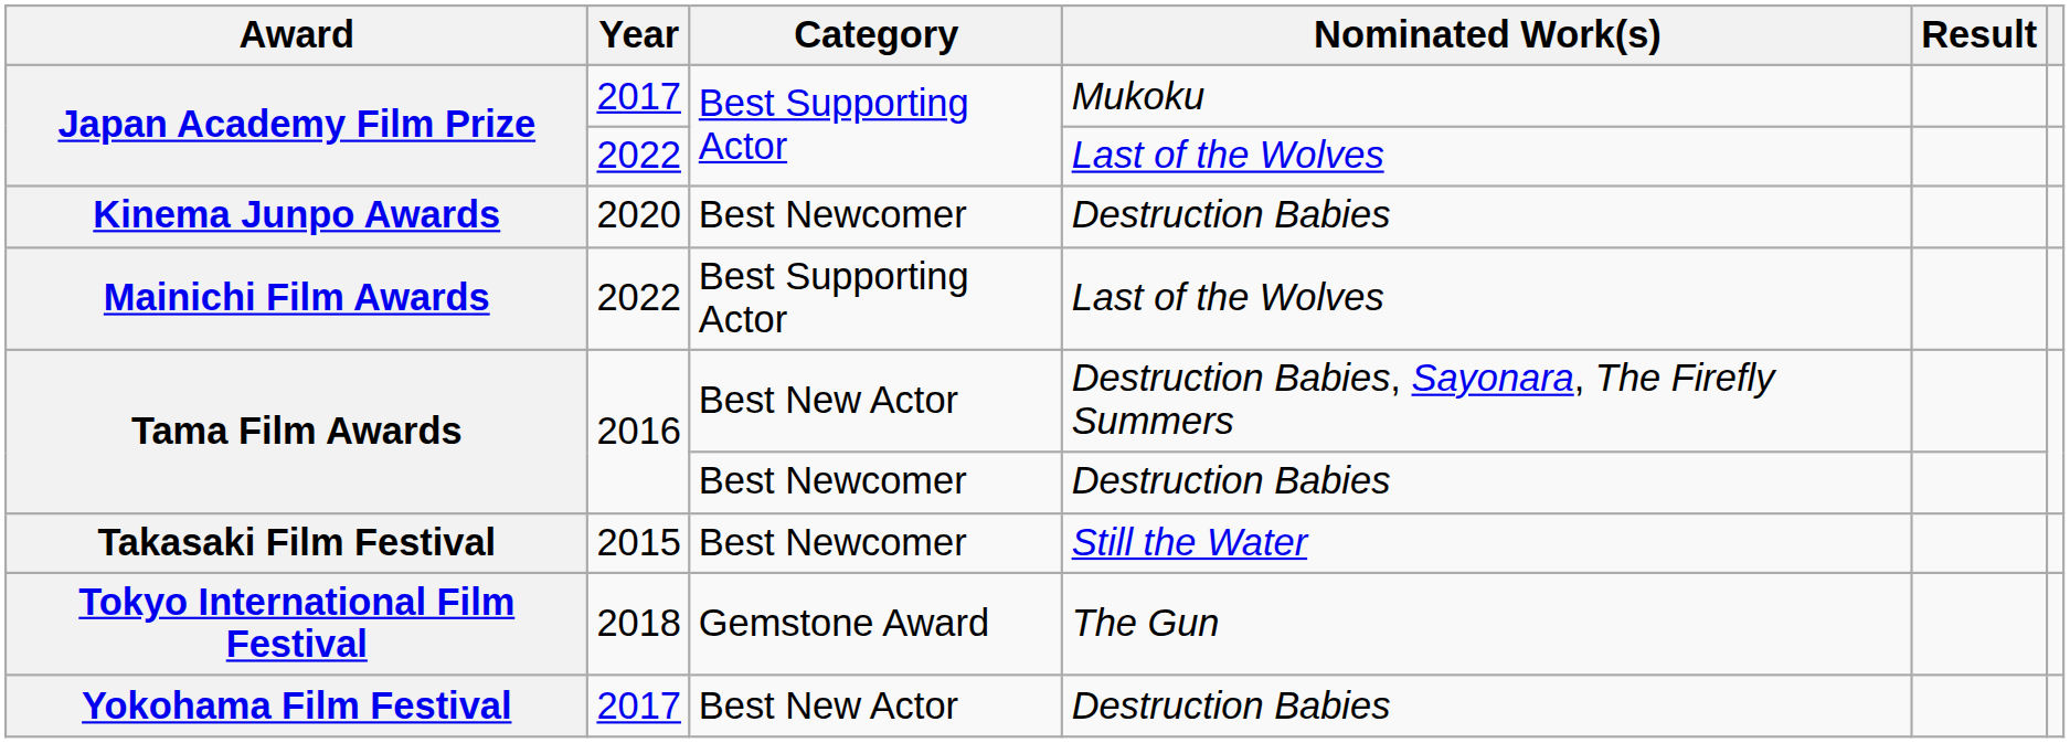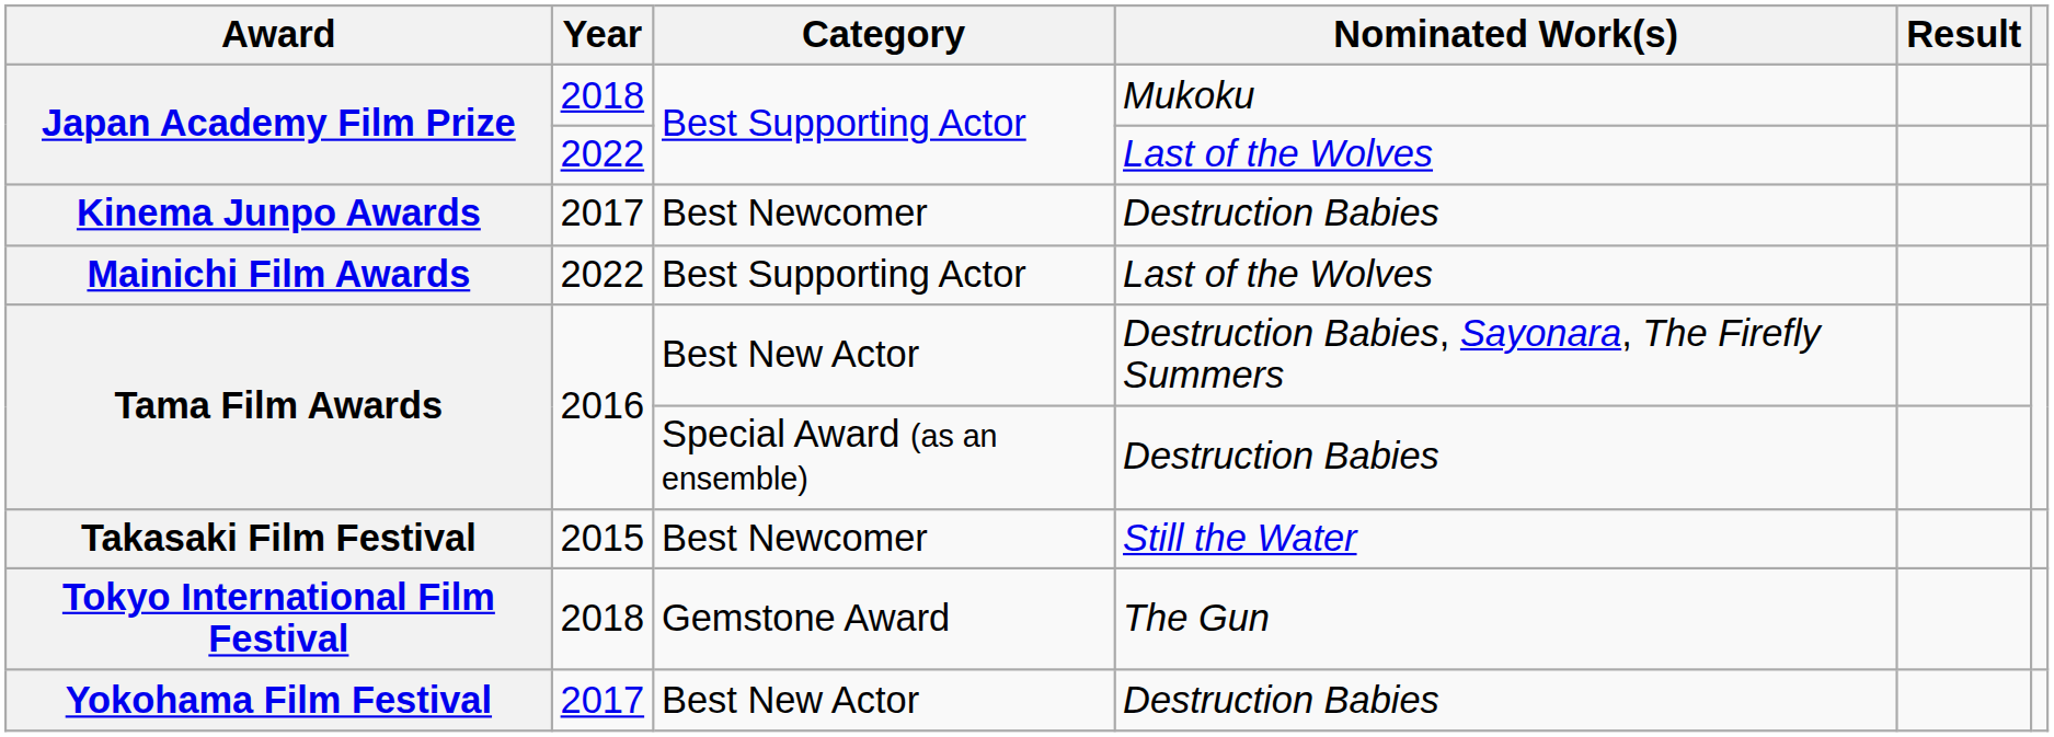Japan Academy Film Prize / Mukoku | Year: 2017 -> 2018
Kinema Junpo Awards | Year: 2020 -> 2017
Tama Film Awards / Destruction Babies | Category: Best Newcomer -> Special Award (as an ensemble)
